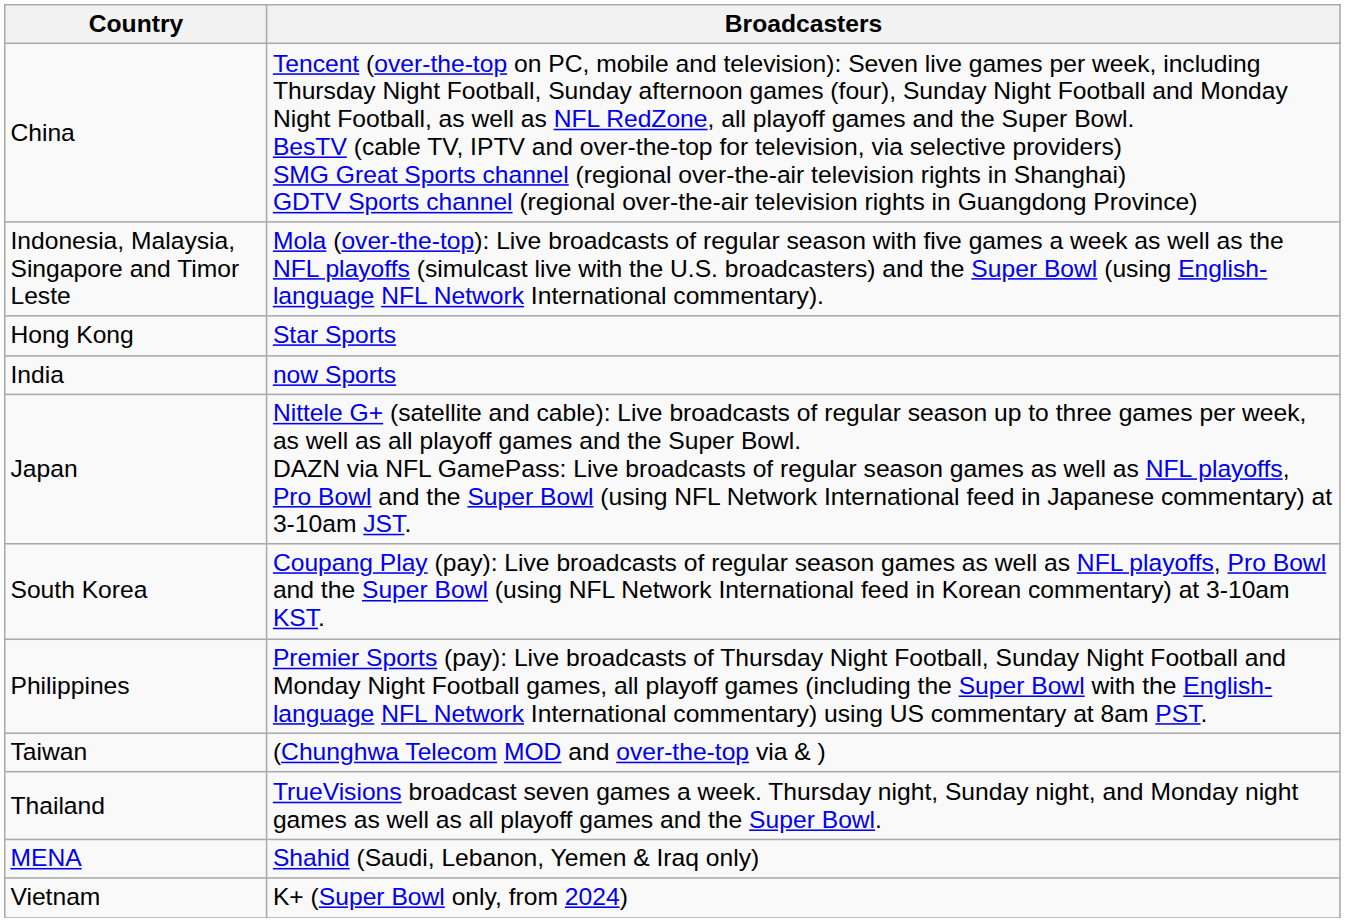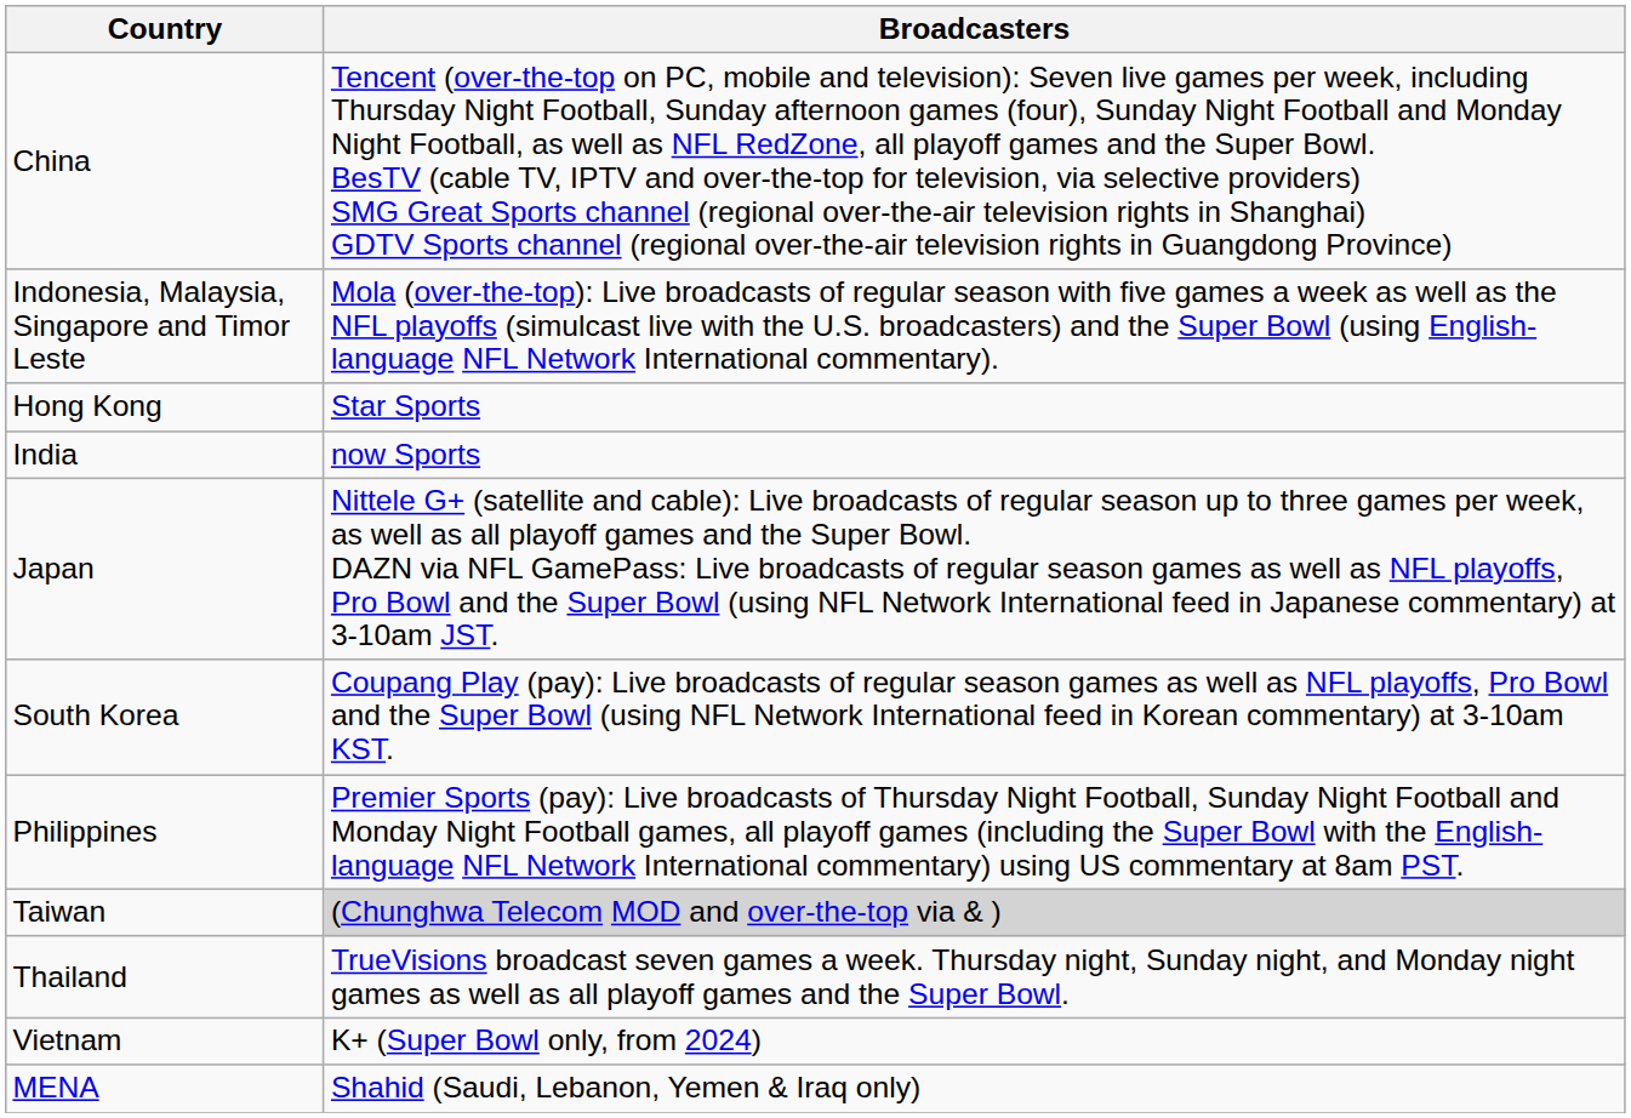Taiwan | Broadcasters: no background -> lightgrey background
rows swapped: Vietnam <-> MENA
